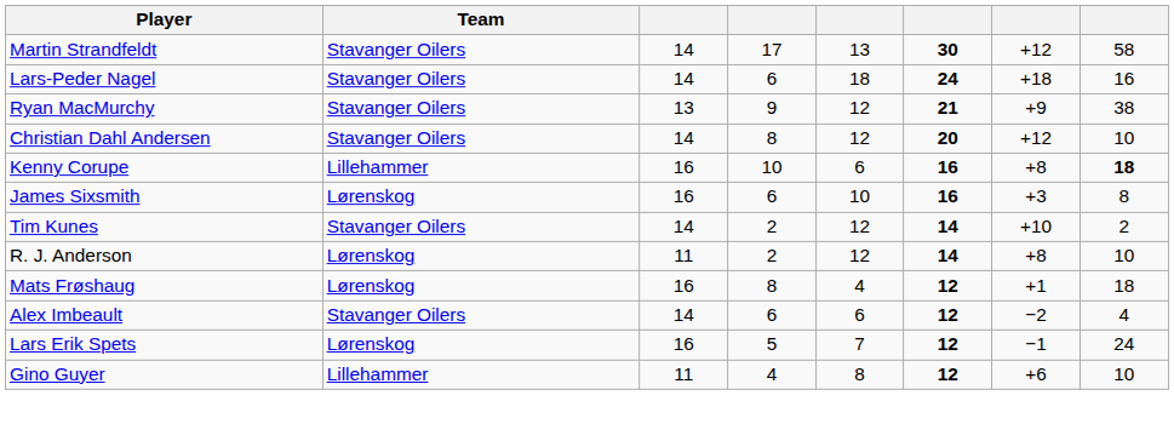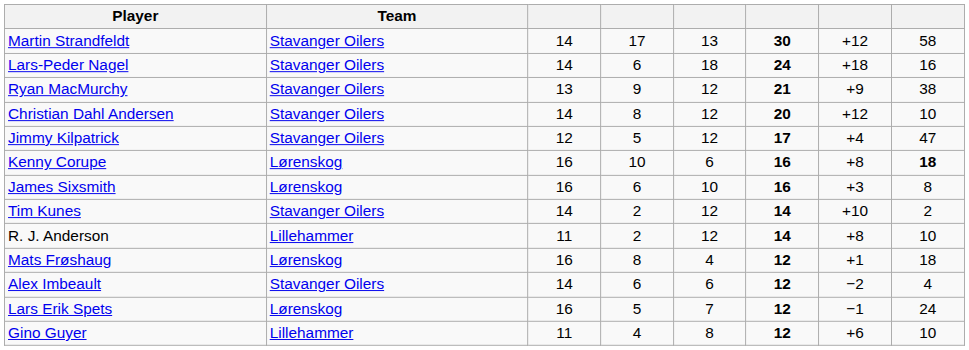+ row: Jimmy Kilpatrick | Stavanger Oilers | 12 | 5 | 12 | 17 | +4 | 47
Kenny Corupe | Team: Lillehammer -> Lørenskog
R. J. Anderson | Team: Lørenskog -> Lillehammer
